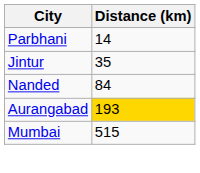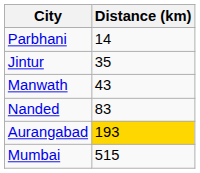+ row: Manwath | 43
Nanded | Distance (km): 84 -> 83
